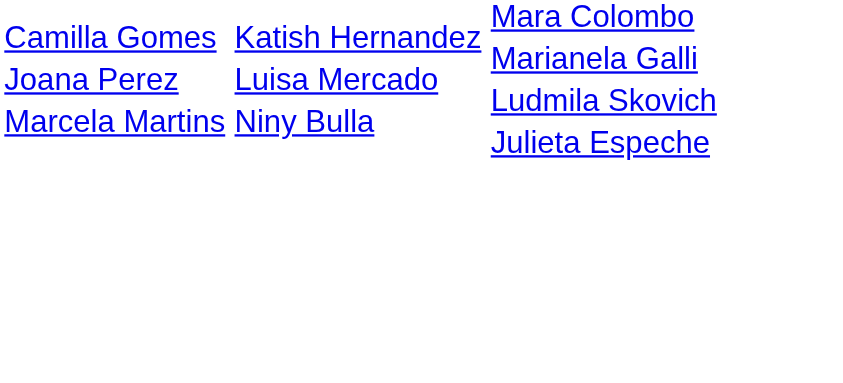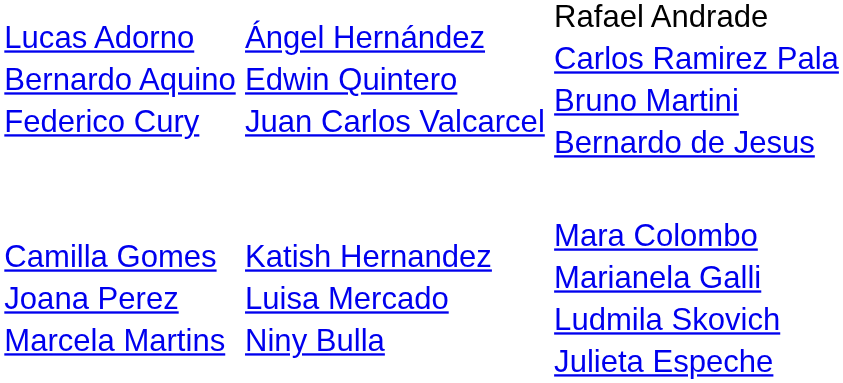+ row: Lucas Adorno Bernardo Aquino Federico Cury | Ángel Hernández Edwin Quintero Juan Carlos Valcarcel | Rafael Andrade Carlos Ramirez Pala Bruno Martini Bernardo de Jesus
